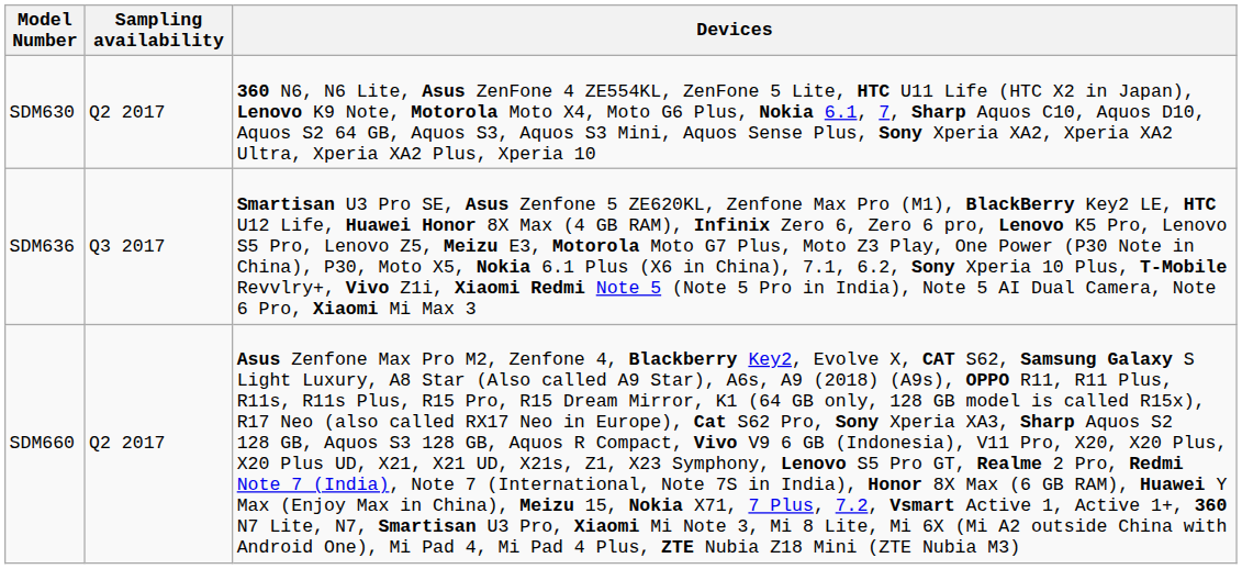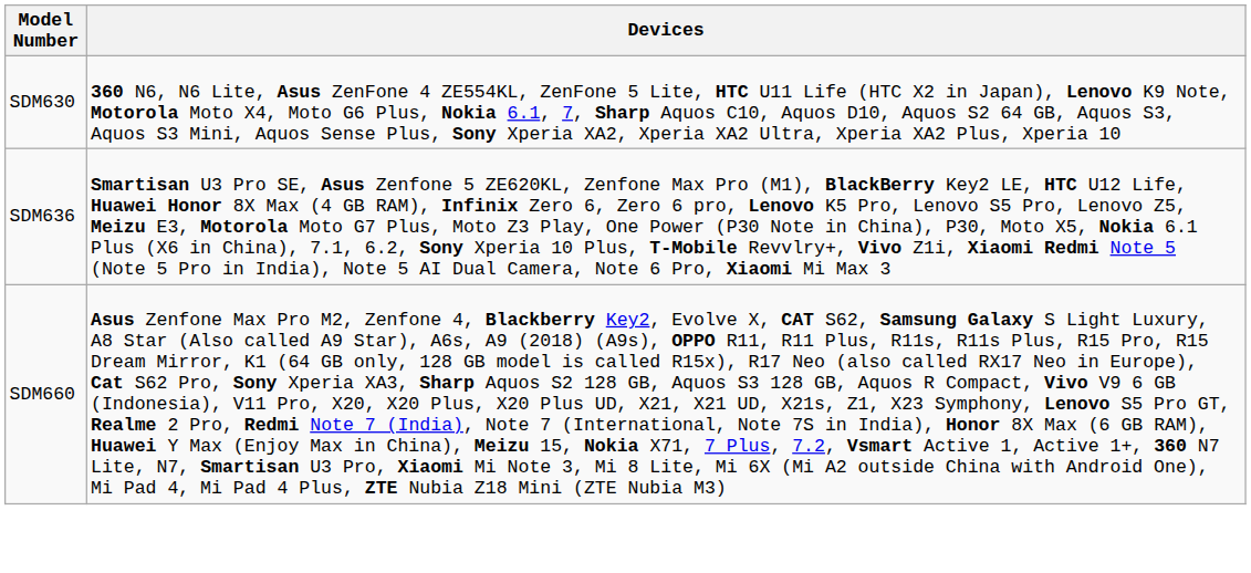- column: Sampling availability | Q2 2017 | Q3 2017 | Q2 2017
